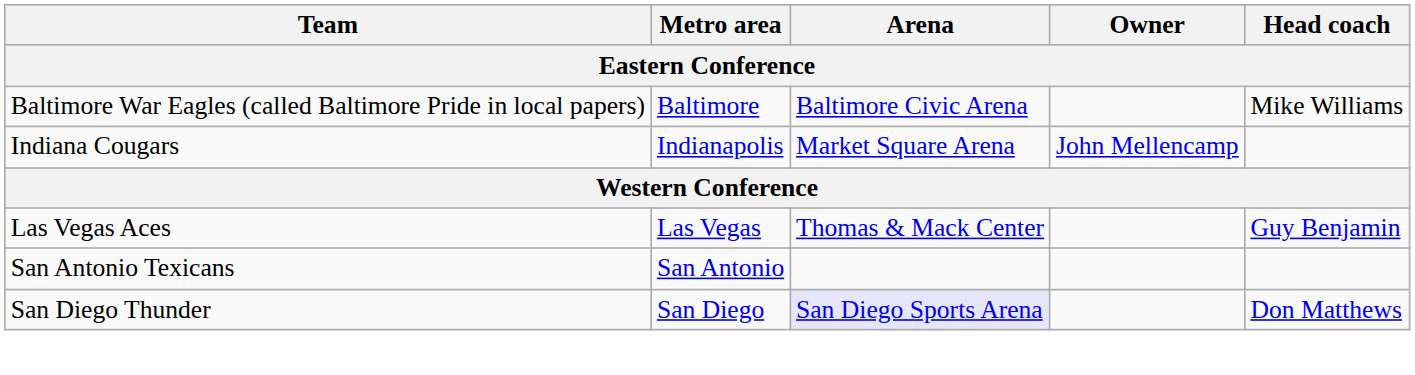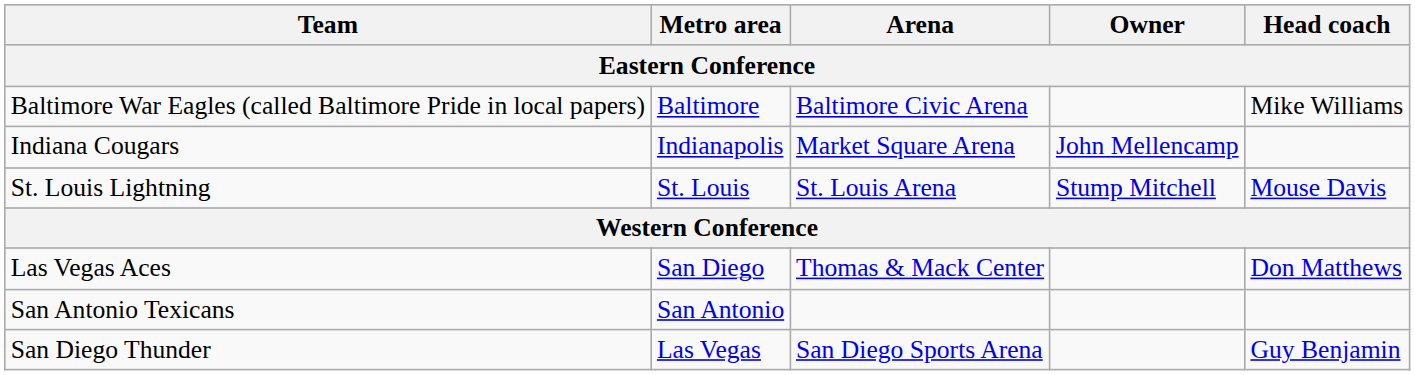+ row: St. Louis Lightning | St. Louis | St. Louis Arena | Stump Mitchell | Mouse Davis
Las Vegas Aces | Metro area: Las Vegas -> San Diego
Las Vegas Aces | Head coach: Guy Benjamin -> Don Matthews
San Diego Thunder | Metro area: San Diego -> Las Vegas
San Diego Thunder | Arena: lavender background -> no background
San Diego Thunder | Head coach: Don Matthews -> Guy Benjamin
